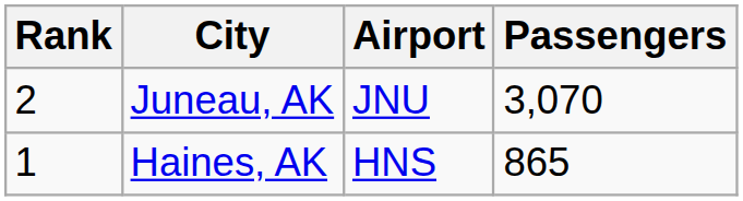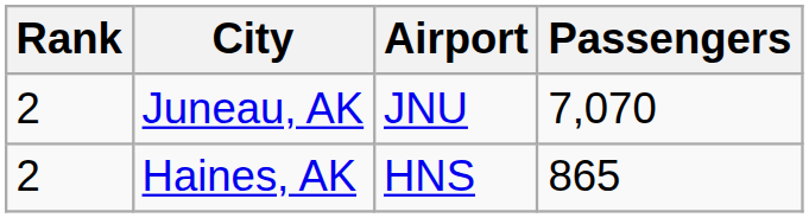Juneau, AK | Passengers: 3,070 -> 7,070
Haines, AK | Rank: 1 -> 2
